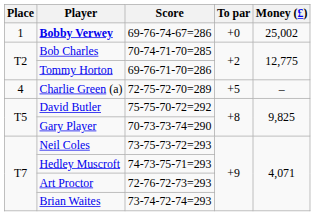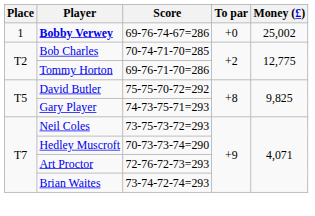- row: 4 | Charlie Green (a) | 72-75-72-70=289 | +5 | –
Gary Player | Score: 70-73-73-74=290 -> 74-73-75-71=293
Hedley Muscroft | Score: 74-73-75-71=293 -> 70-73-73-74=290
